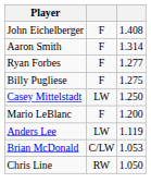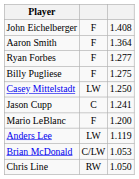Aaron Smith | column 3: 1.314 -> 1.364
+ row: Jason Cupp | C | 1.241
